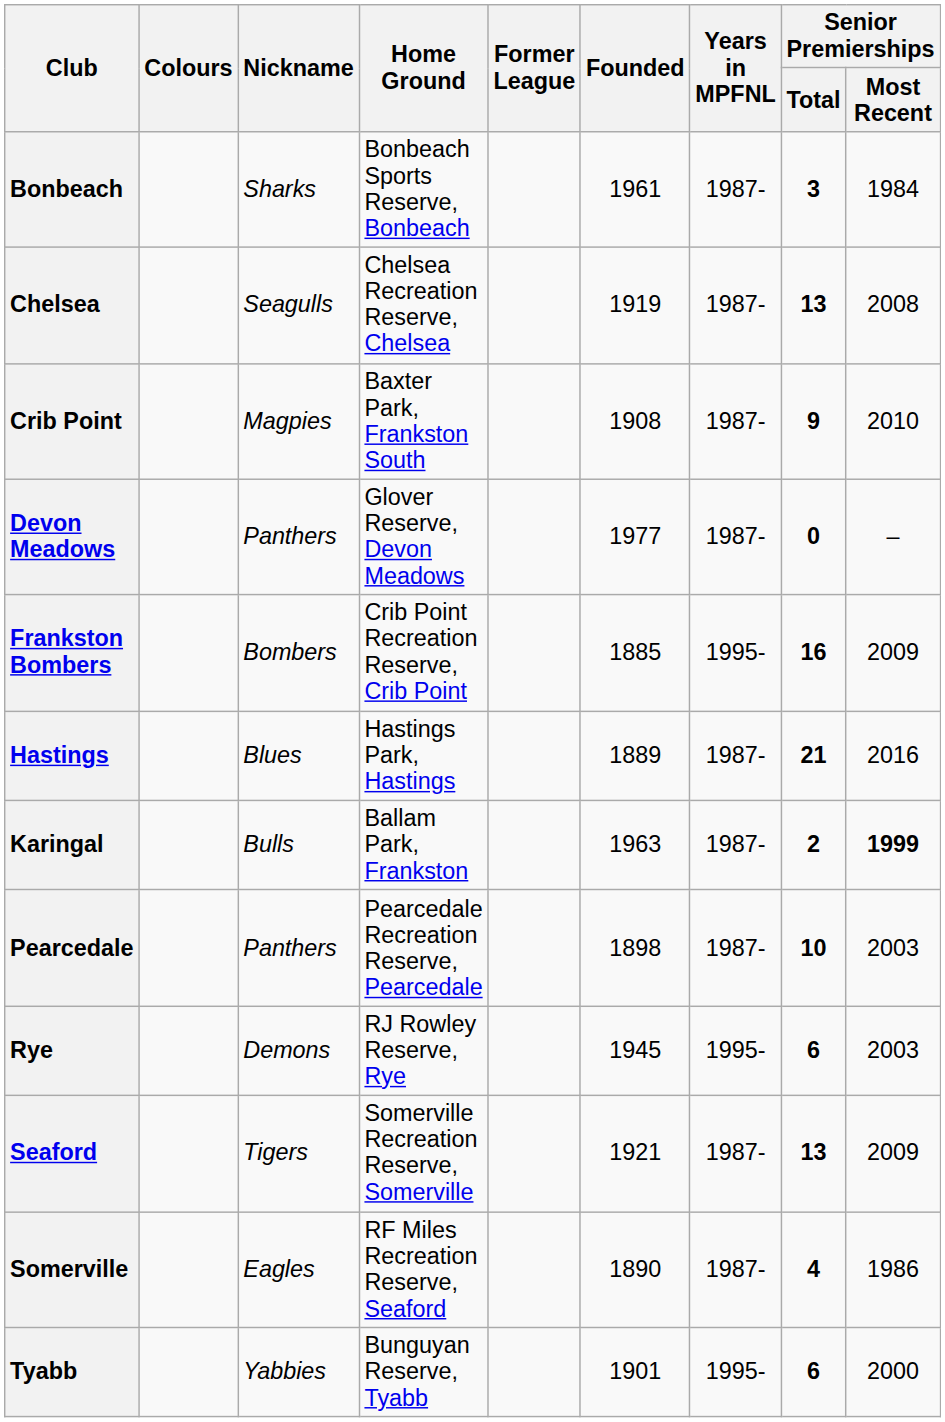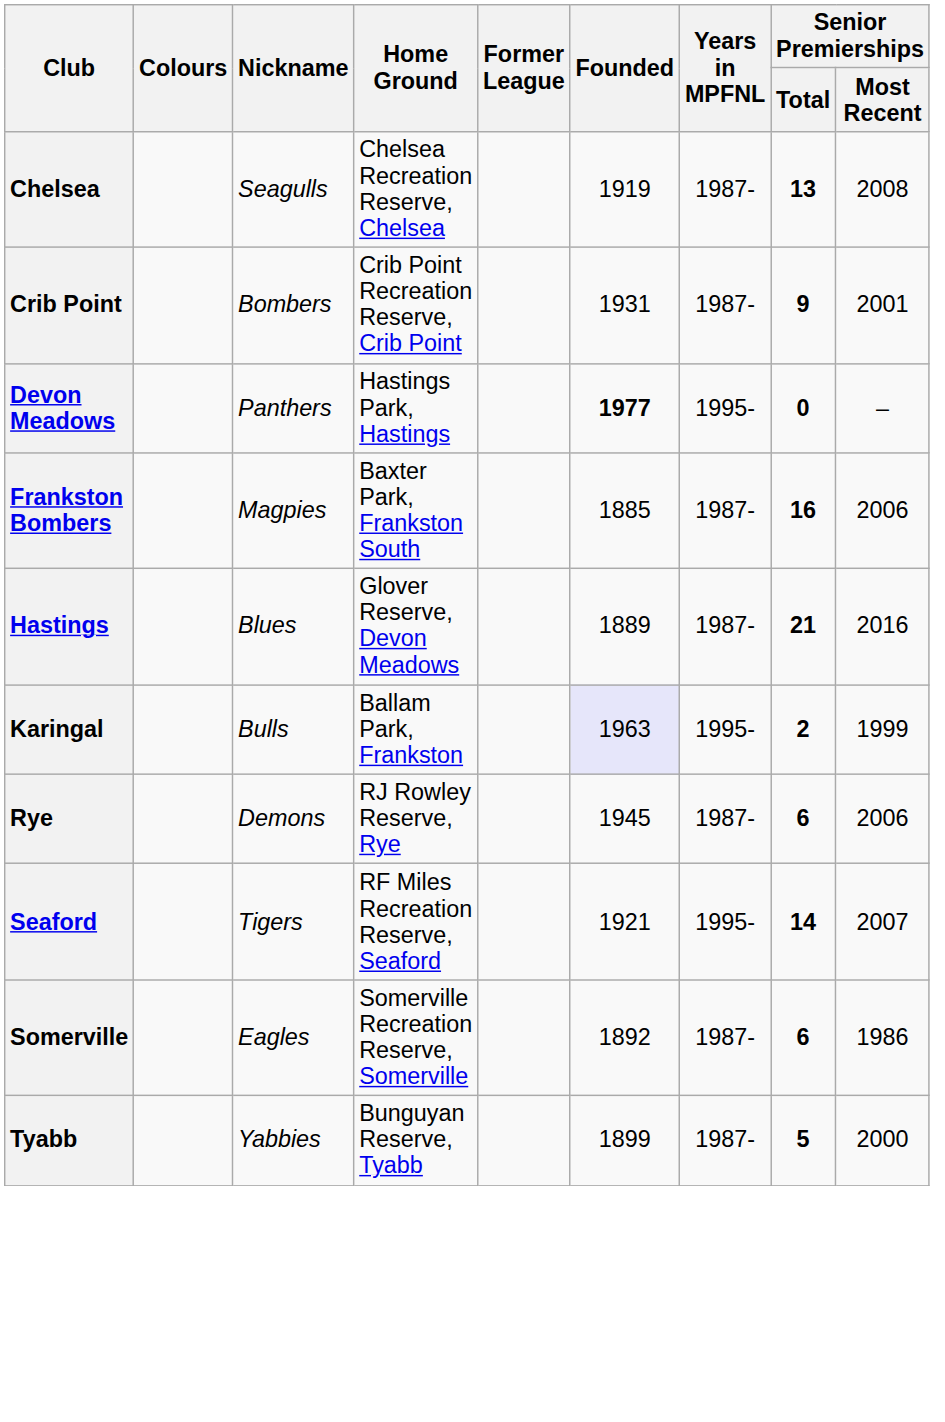- row: Bonbeach | Sharks | Bonbeach Sports Reserve, Bonbeach | 1961 | 1987- | 3 | 1984
Crib Point | Nickname: Magpies -> Bombers
Crib Point | Home Ground: Baxter Park, Frankston South -> Crib Point Recreation Reserve, Crib Point
Crib Point | Founded: 1908 -> 1931
Crib Point | Senior Premierships / Most Recent: 2010 -> 2001
Devon Meadows | Home Ground: Glover Reserve, Devon Meadows -> Hastings Park, Hastings
Devon Meadows | Founded: normal -> bold
Devon Meadows | Years in MPFNL: 1987- -> 1995-
Frankston Bombers | Nickname: Bombers -> Magpies
Frankston Bombers | Home Ground: Crib Point Recreation Reserve, Crib Point -> Baxter Park, Frankston South
Frankston Bombers | Years in MPFNL: 1995- -> 1987-
Frankston Bombers | Senior Premierships / Most Recent: 2009 -> 2006
Hastings | Home Ground: Hastings Park, Hastings -> Glover Reserve, Devon Meadows
Karingal | Founded: no background -> lavender background
Karingal | Years in MPFNL: 1987- -> 1995-
Karingal | Senior Premierships / Most Recent: bold -> normal
- row: Pearcedale | Panthers | Pearcedale Recreation Reserve, Pearcedale | 1898 | 1987- | 10 | 2003
Rye | Years in MPFNL: 1995- -> 1987-
Rye | Senior Premierships / Most Recent: 2003 -> 2006
Seaford | Home Ground: Somerville Recreation Reserve, Somerville -> RF Miles Recreation Reserve, Seaford
Seaford | Years in MPFNL: 1987- -> 1995-
Seaford | Senior Premierships / Total: 13 -> 14
Seaford | Senior Premierships / Most Recent: 2009 -> 2007
Somerville | Home Ground: RF Miles Recreation Reserve, Seaford -> Somerville Recreation Reserve, Somerville
Somerville | Founded: 1890 -> 1892
Somerville | Senior Premierships / Total: 4 -> 6
Tyabb | Founded: 1901 -> 1899
Tyabb | Years in MPFNL: 1995- -> 1987-
Tyabb | Senior Premierships / Total: 6 -> 5
